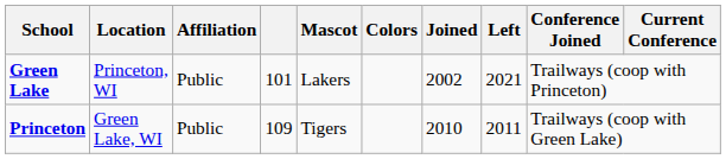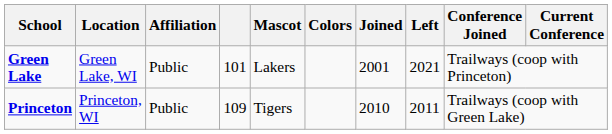Green Lake | Location: Princeton, WI -> Green Lake, WI
Green Lake | Joined: 2002 -> 2001
Princeton | Location: Green Lake, WI -> Princeton, WI
